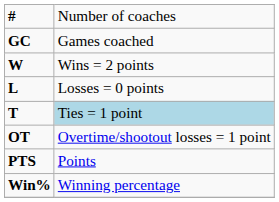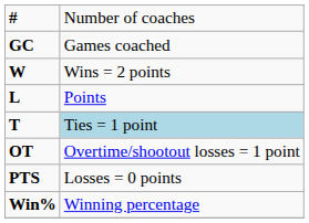L | column 2: Losses = 0 points -> Points
PTS | column 2: Points -> Losses = 0 points
